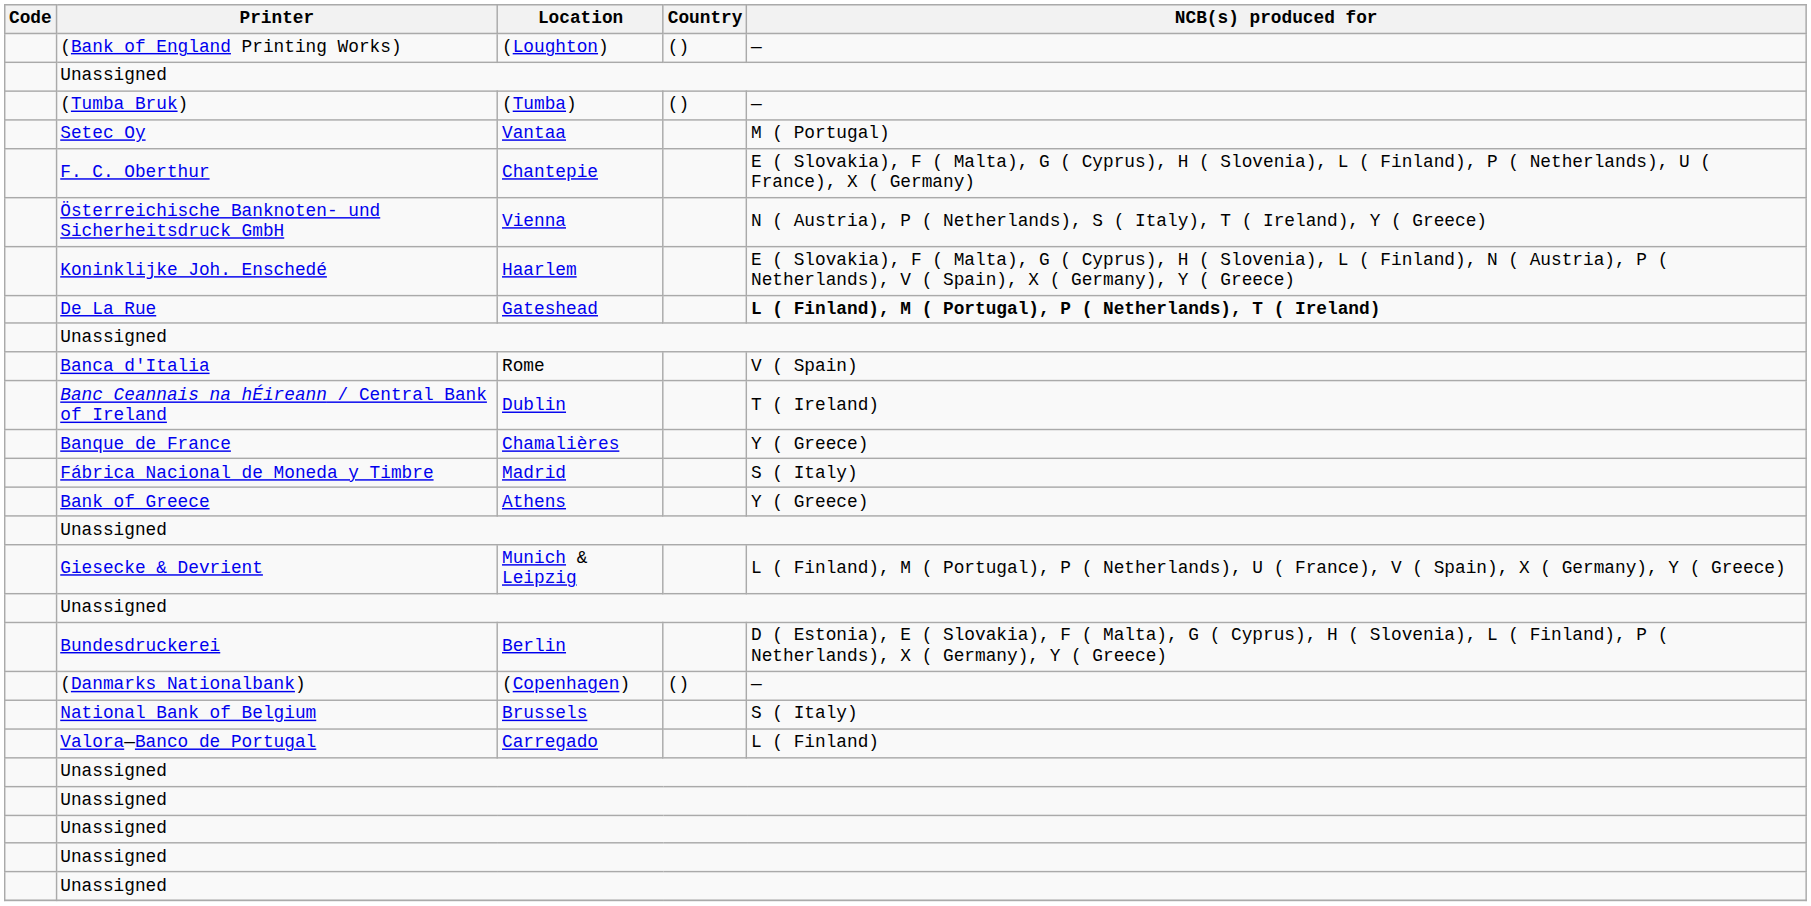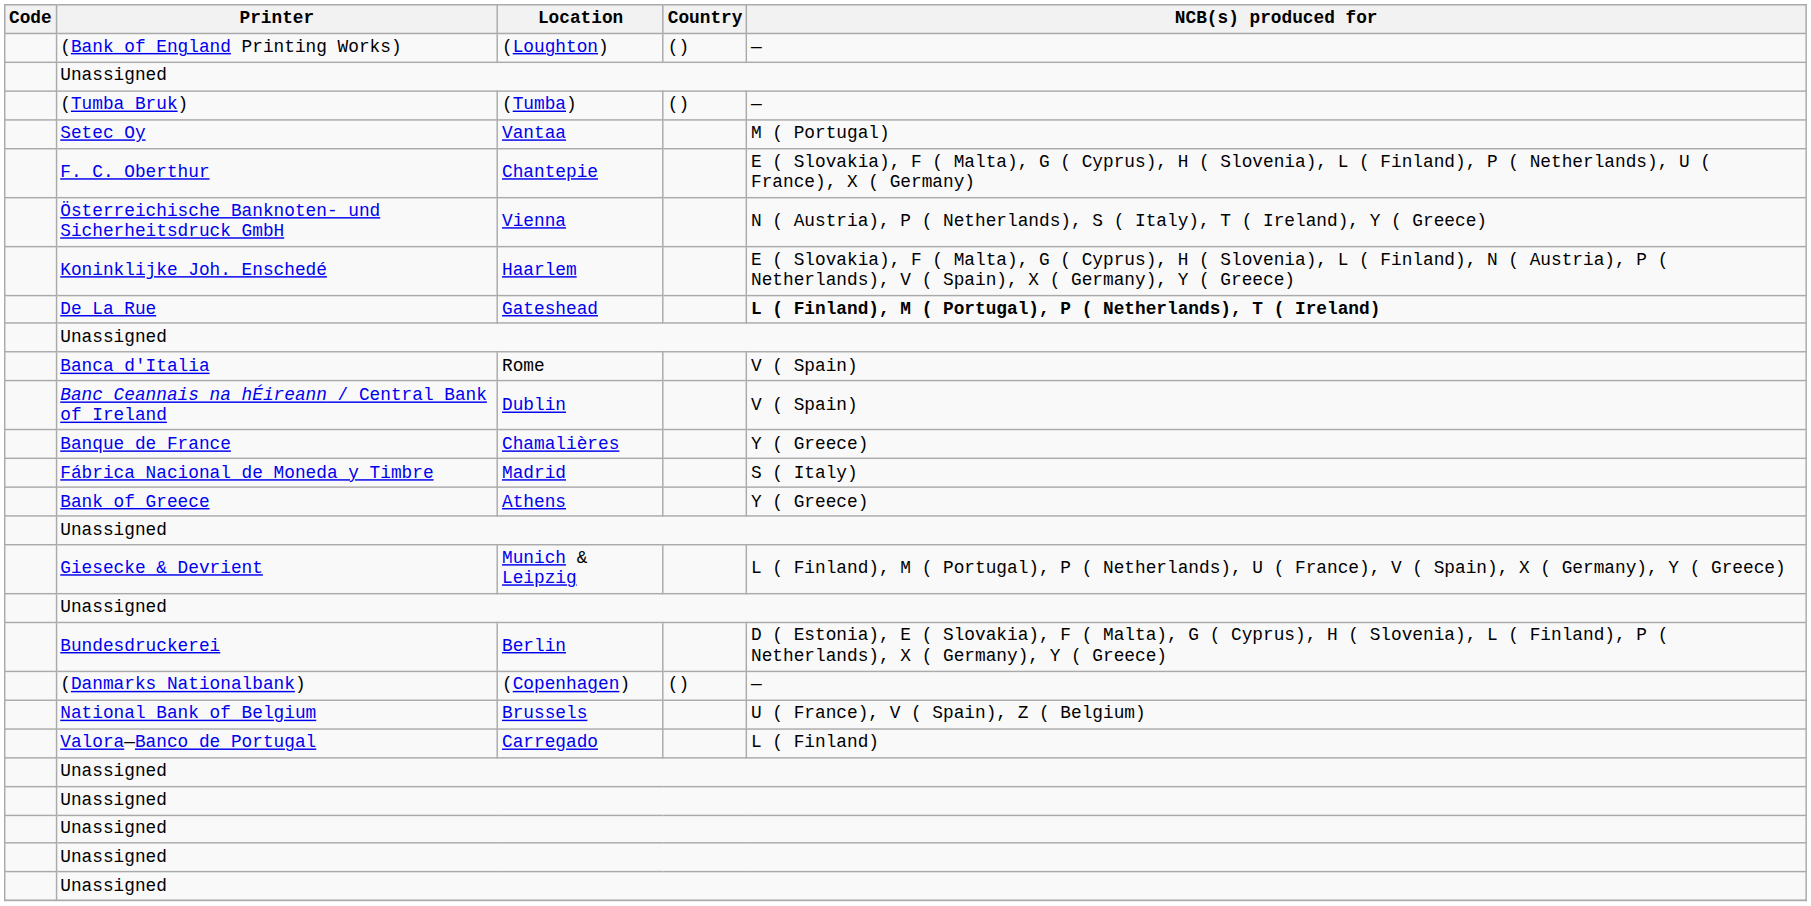Banc Ceannais na hÉireann / Central Bank of Ireland | NCB(s) produced for: T ( Ireland) -> V ( Spain)
National Bank of Belgium | NCB(s) produced for: S ( Italy) -> U ( France), V ( Spain), Z ( Belgium)
